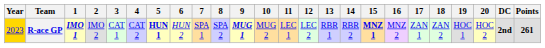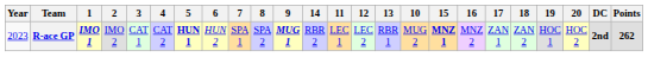columns swapped: 10 <-> 14
R-ace GP | Year: gold background -> no background
R-ace GP | Points: 261 -> 262
